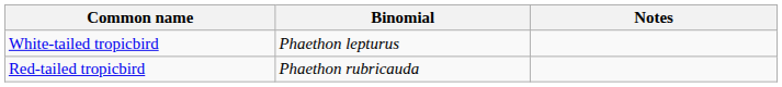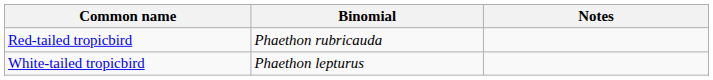rows swapped: White-tailed tropicbird <-> Red-tailed tropicbird
